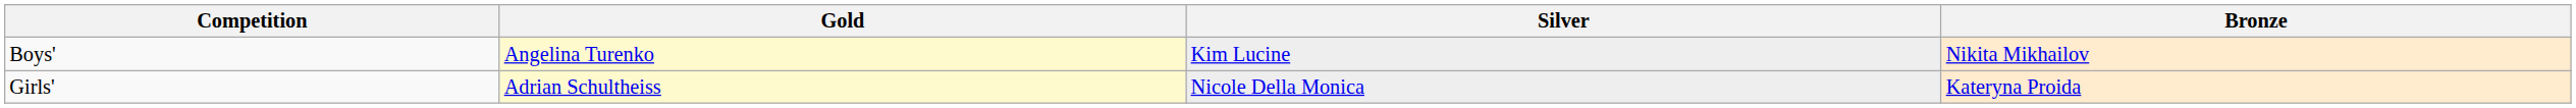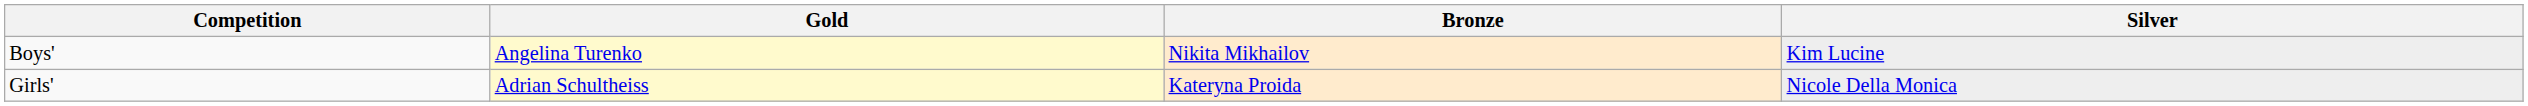columns swapped: Silver <-> Bronze
